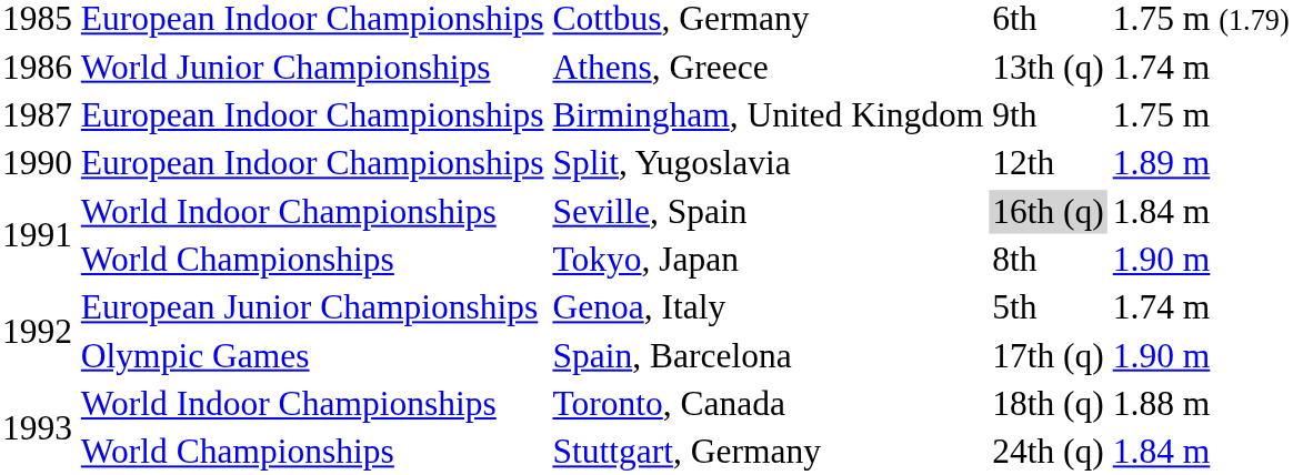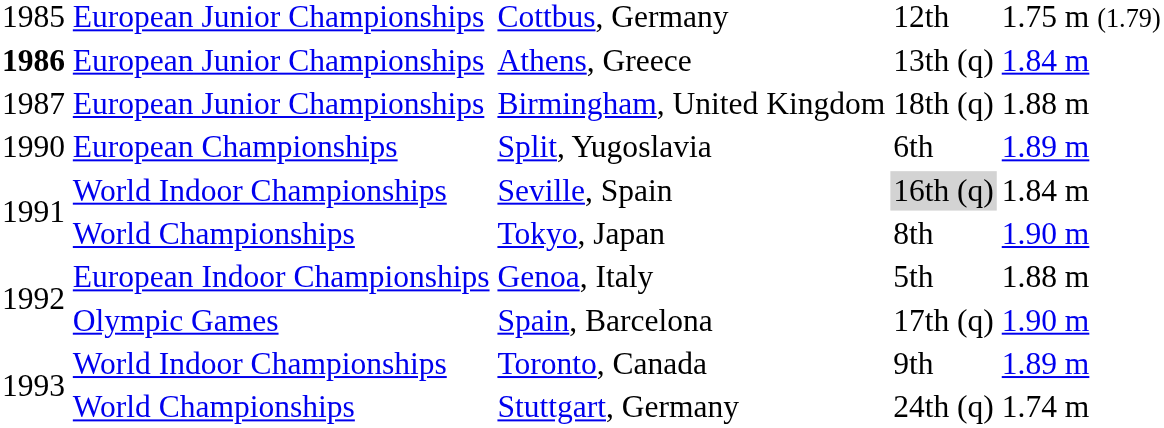Cottbus, Germany | column 2: European Indoor Championships -> European Junior Championships
Cottbus, Germany | column 4: 6th -> 12th
Athens, Greece | column 1: normal -> bold
Athens, Greece | column 2: World Junior Championships -> European Junior Championships
Athens, Greece | column 5: 1.74 m -> 1.84 m
Birmingham, United Kingdom | column 2: European Indoor Championships -> European Junior Championships
Birmingham, United Kingdom | column 4: 9th -> 18th (q)
Birmingham, United Kingdom | column 5: 1.75 m -> 1.88 m
Split, Yugoslavia | column 2: European Indoor Championships -> European Championships
Split, Yugoslavia | column 4: 12th -> 6th
Genoa, Italy | column 2: European Junior Championships -> European Indoor Championships
Genoa, Italy | column 5: 1.74 m -> 1.88 m
Toronto, Canada | column 4: 18th (q) -> 9th
Toronto, Canada | column 5: 1.88 m -> 1.89 m
Stuttgart, Germany | column 5: 1.84 m -> 1.74 m
